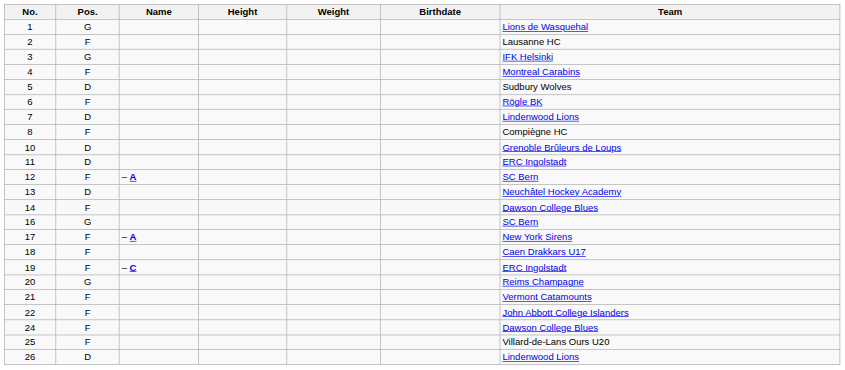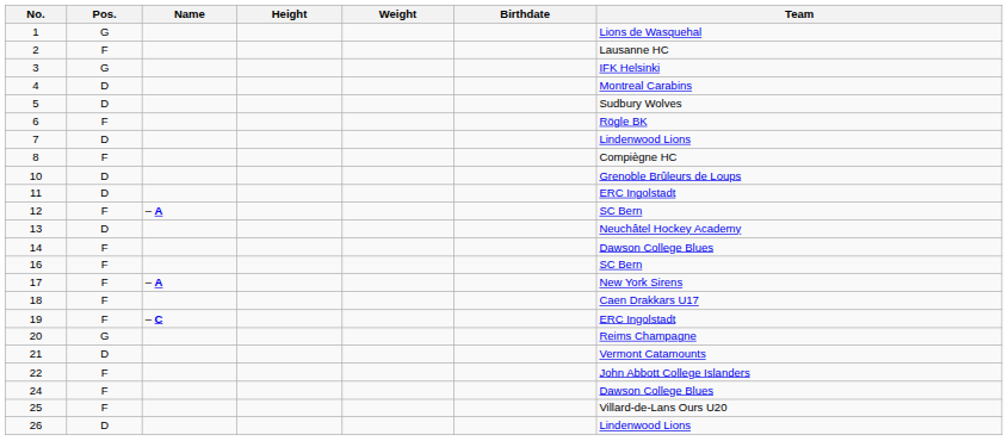4 | Pos.: F -> D
16 | Pos.: G -> F
21 | Pos.: F -> D
